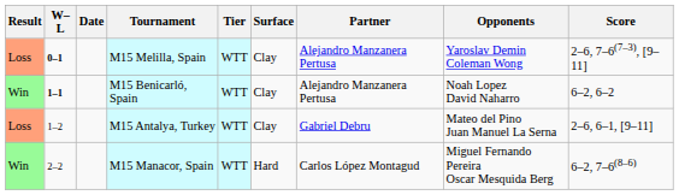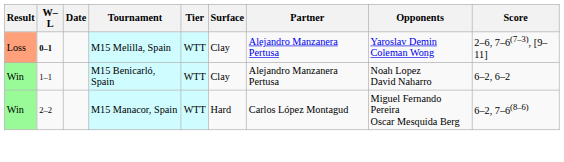M15 Benicarló, Spain | W–L: bold -> normal
- row: Loss | 1–2 | M15 Antalya, Turkey | WTT | Clay | Gabriel Debru | Mateo del Pino Juan Manuel La Serna | 2–6, 6–1, [9–11]
